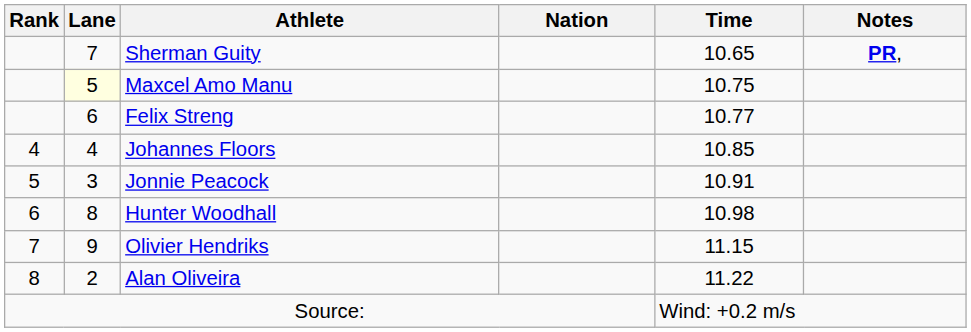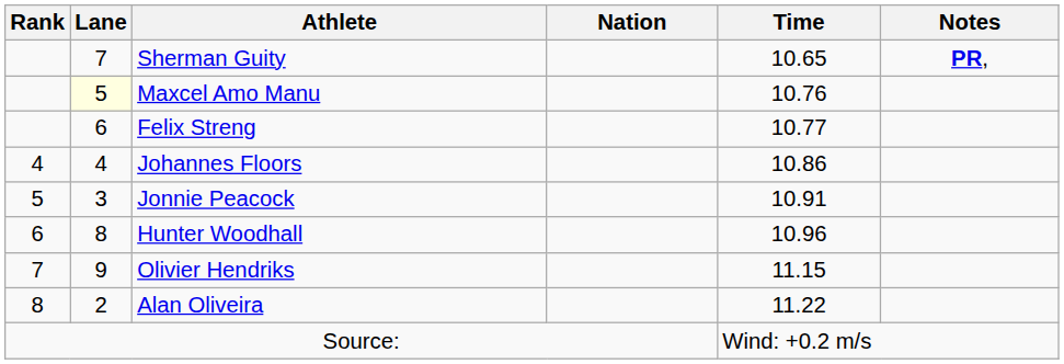Maxcel Amo Manu | Time: 10.75 -> 10.76
Johannes Floors | Time: 10.85 -> 10.86
Hunter Woodhall | Time: 10.98 -> 10.96
